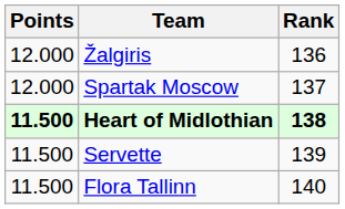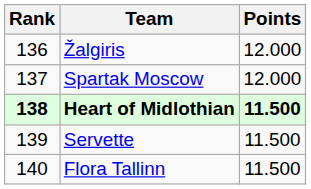columns swapped: Rank <-> Points
